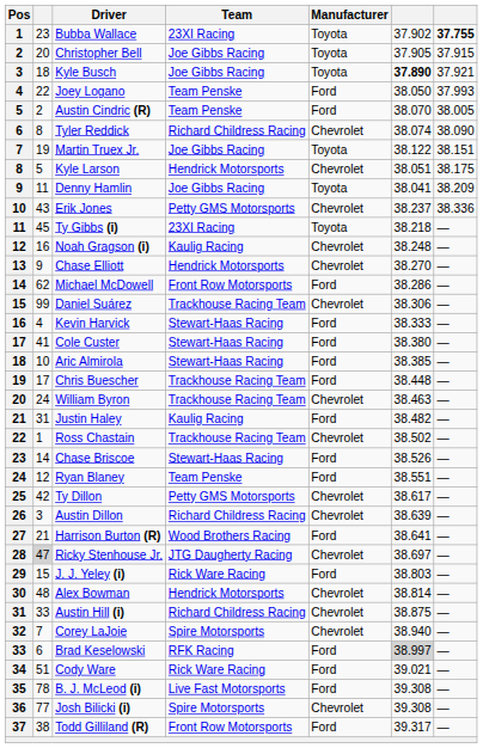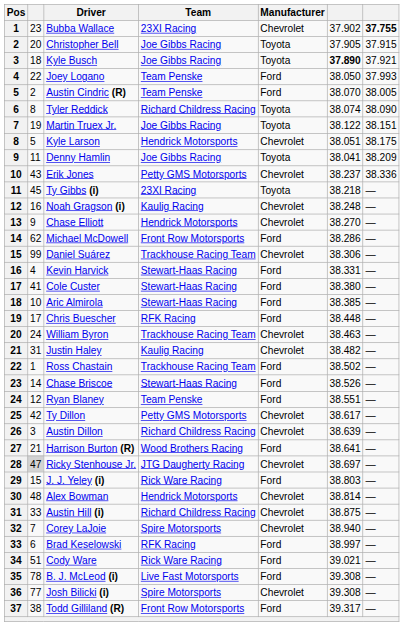Bubba Wallace | Manufacturer: Toyota -> Chevrolet
Tyler Reddick | Manufacturer: Chevrolet -> Toyota
Kevin Harvick | column 6: 38.333 -> 38.331
Chris Buescher | Team: Trackhouse Racing Team -> RFK Racing
Justin Haley | Manufacturer: Ford -> Chevrolet
Ross Chastain | Manufacturer: Chevrolet -> Ford
Brad Keselowski | column 6: lightgrey background -> no background
